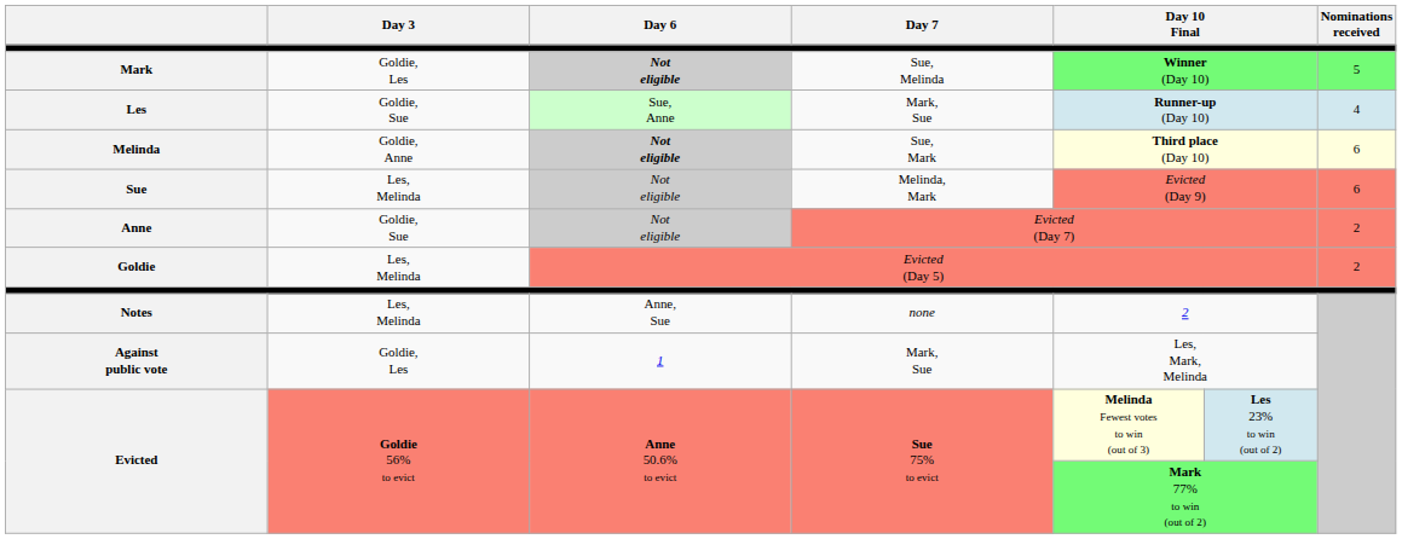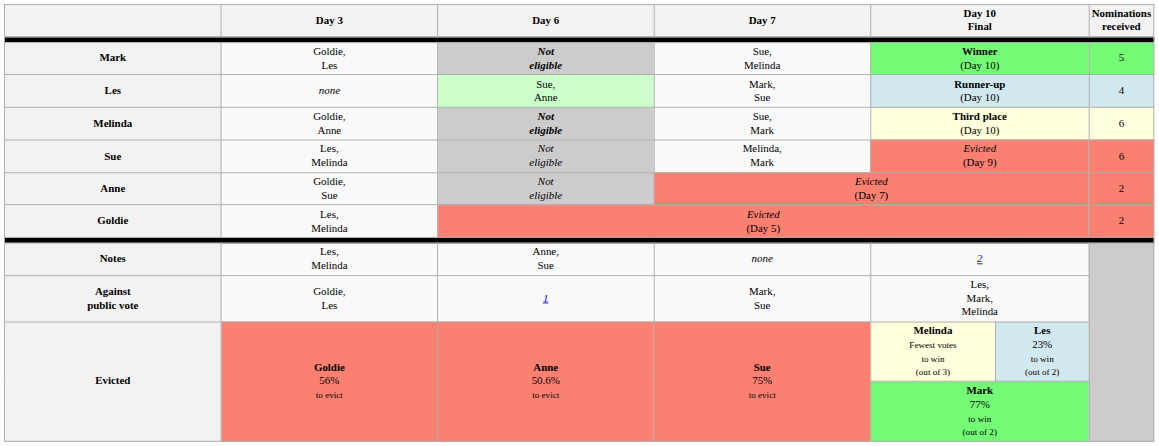Les | Day 3: Goldie, Sue -> none
